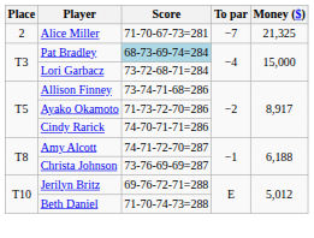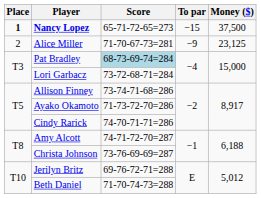+ row: 1 | Nancy Lopez | 65-71-72-65=273 | −15 | 37,500
Alice Miller | To par: −7 -> −9
Alice Miller | Money ($): 21,325 -> 23,125
